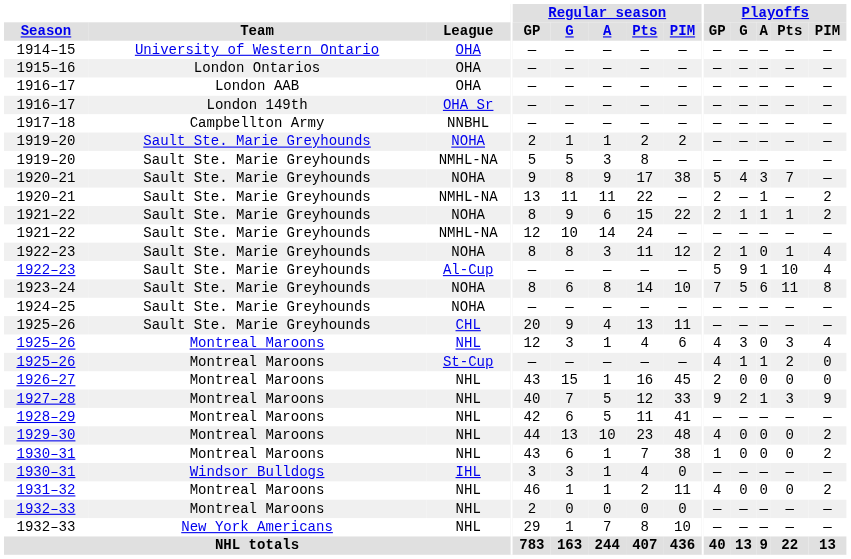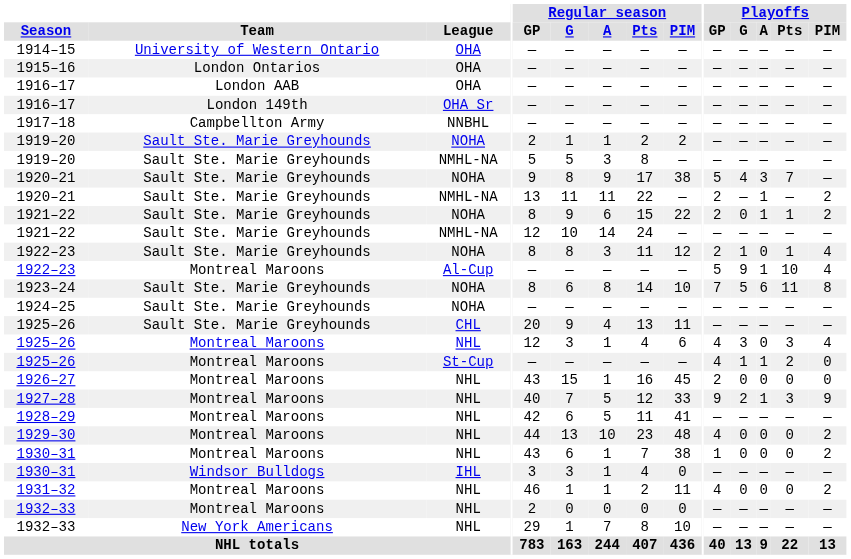1921–22 / NOHA | Playoffs / G: 1 -> 0
1922–23 / Al-Cup | Team: Sault Ste. Marie Greyhounds -> Montreal Maroons
